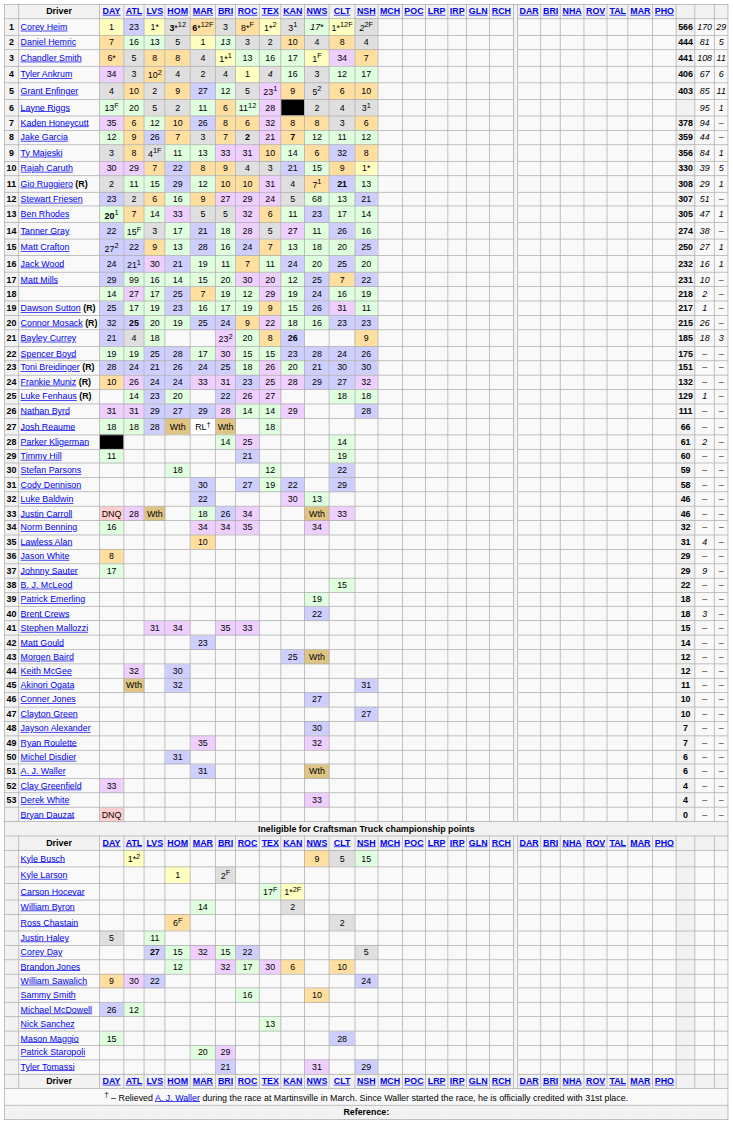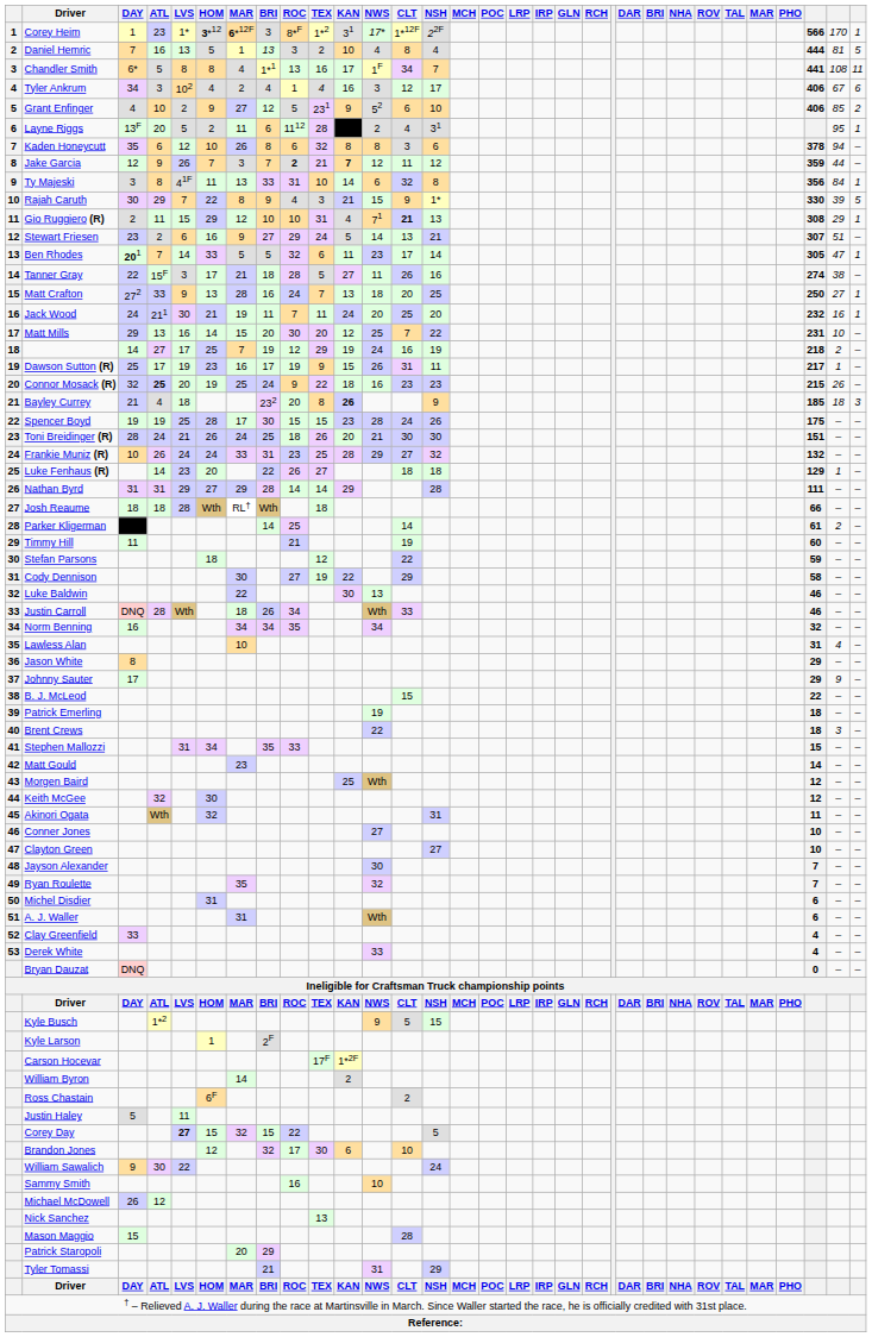Corey Heim | column 31: 29 -> 1
Grant Enfinger | column 29: 403 -> 406
Grant Enfinger | column 31: 11 -> 2
Stewart Friesen | NWS: 68 -> 14
Matt Crafton | ATL: 22 -> 33
Matt Mills | ATL: 99 -> 13
